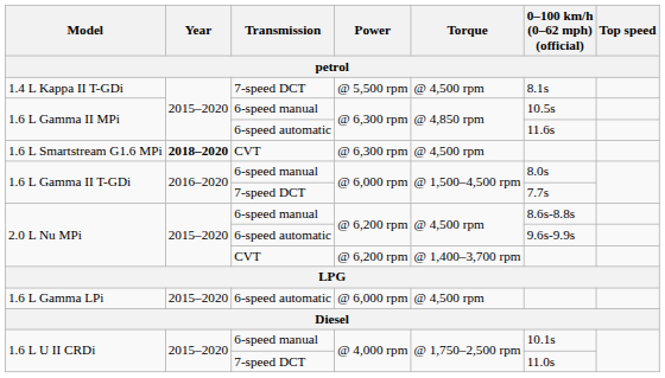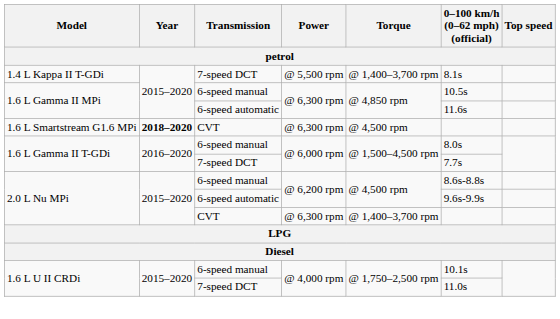1.4 L Kappa II T-GDi | Torque: @ 4,500 rpm -> @ 1,400–3,700 rpm
2.0 L Nu MPi / CVT | Power: @ 6,200 rpm -> @ 6,300 rpm
- row: 1.6 L Gamma LPi | 2015–2020 | 6-speed automatic | @ 6,000 rpm | @ 4,500 rpm
